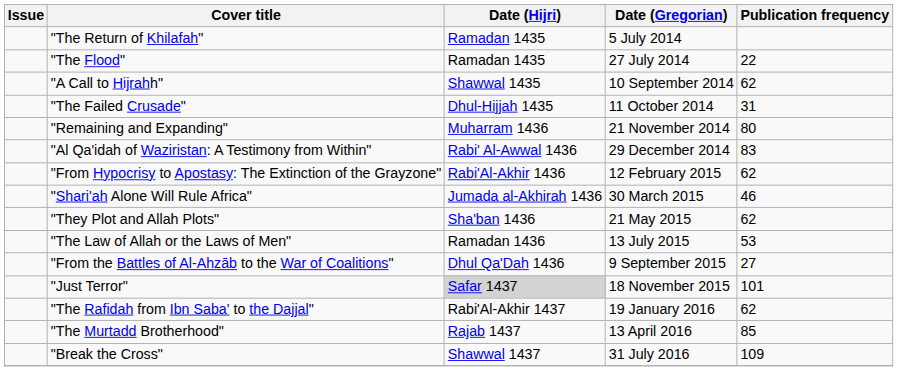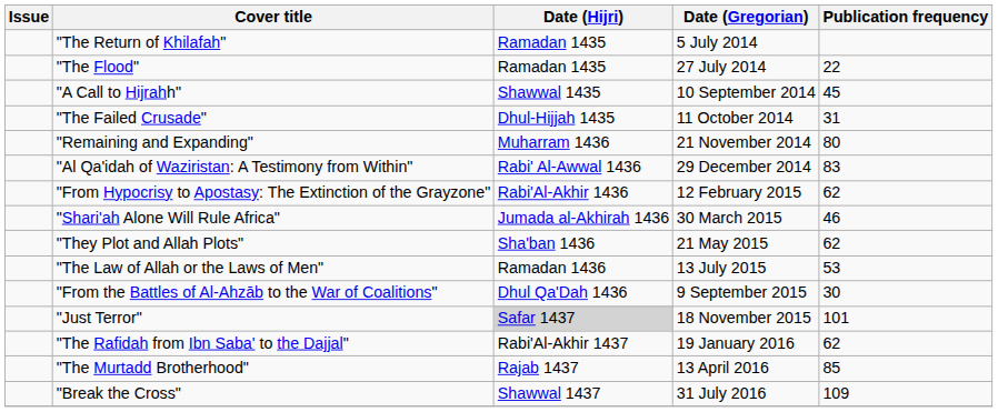"A Call to Hijrahh" | Publication frequency: 62 -> 45
"From the Battles of Al-Ahzāb to the War of Coalitions" | Publication frequency: 27 -> 30
